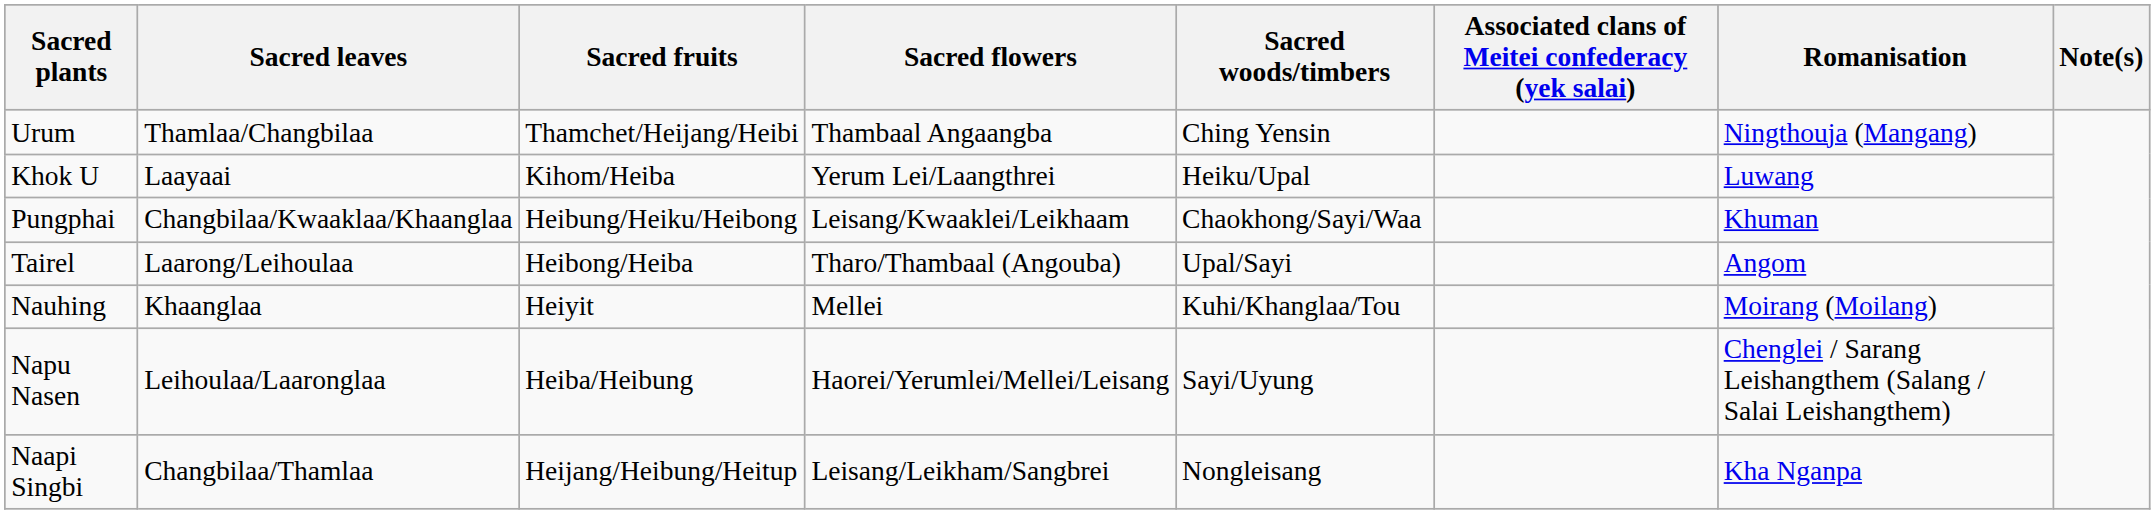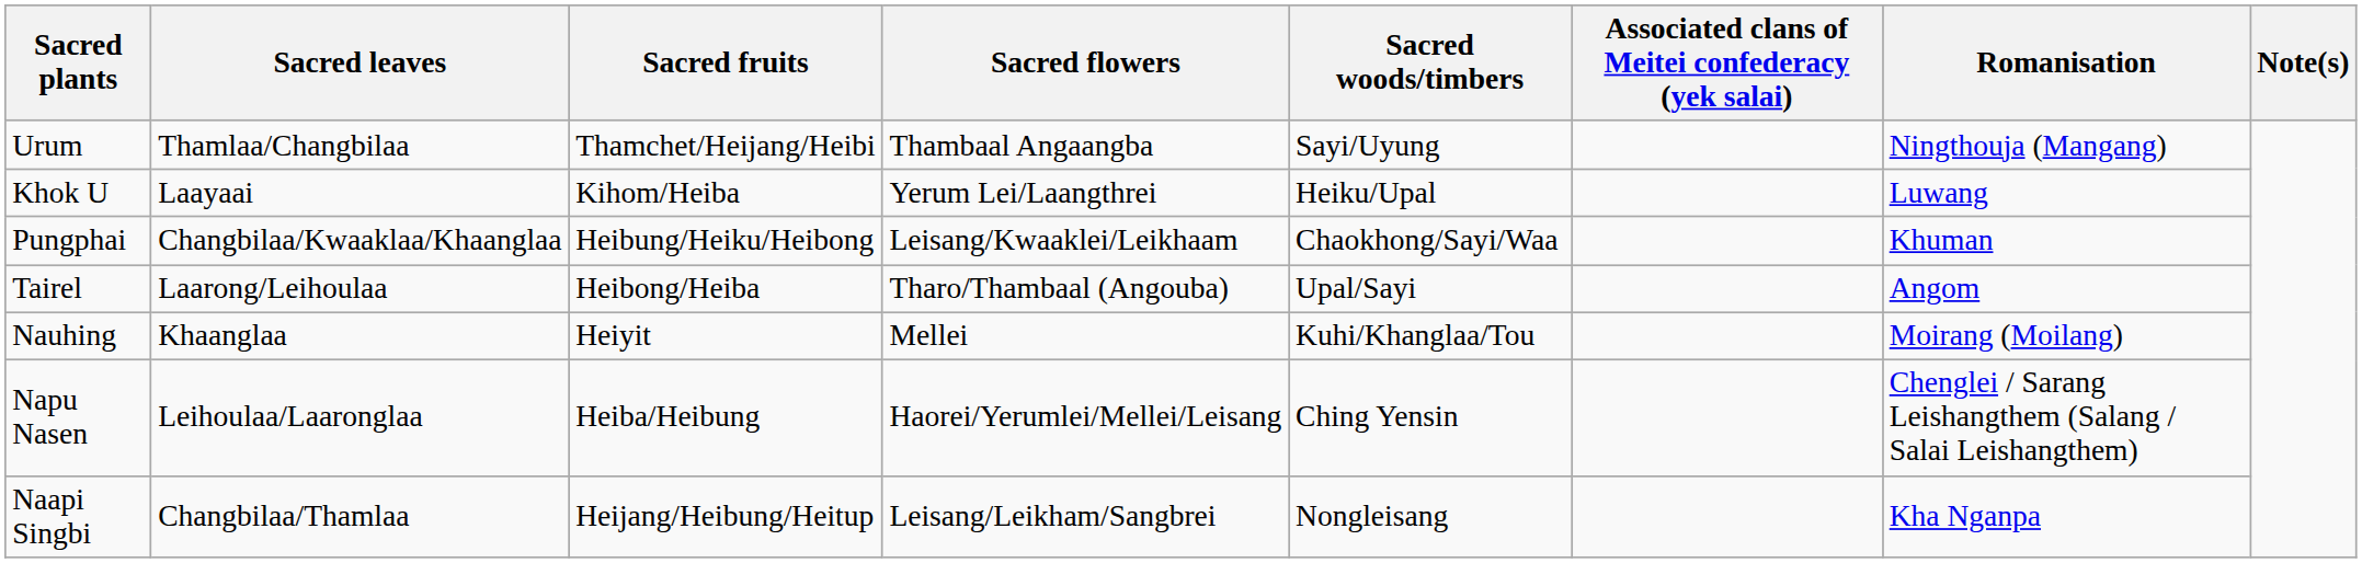Urum | Sacred woods/timbers: Ching Yensin -> Sayi/Uyung
Napu Nasen | Sacred woods/timbers: Sayi/Uyung -> Ching Yensin
